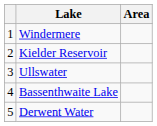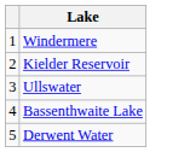- column: Area
